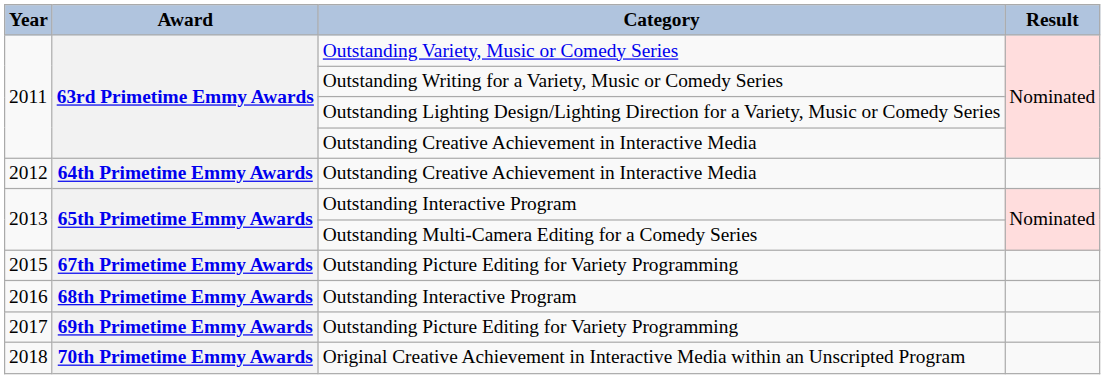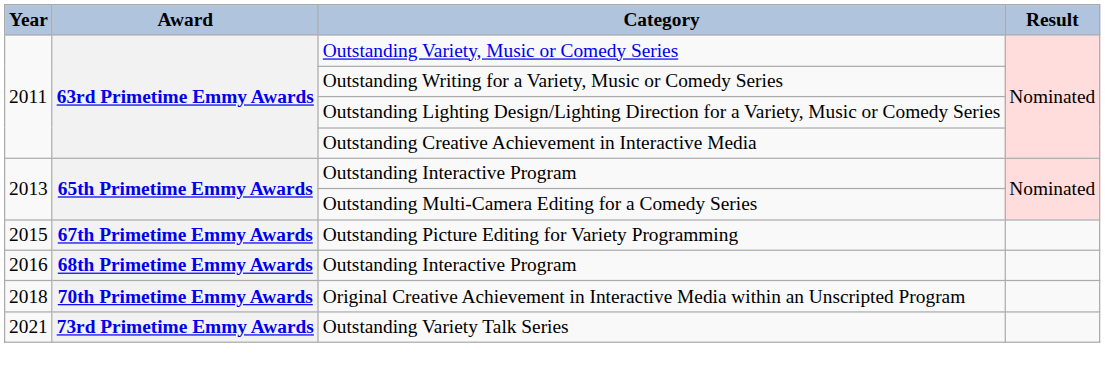- row: 2012 | 64th Primetime Emmy Awards | Outstanding Creative Achievement in Interactive Media
- row: 2017 | 69th Primetime Emmy Awards | Outstanding Picture Editing for Variety Programming
+ row: 2021 | 73rd Primetime Emmy Awards | Outstanding Variety Talk Series
